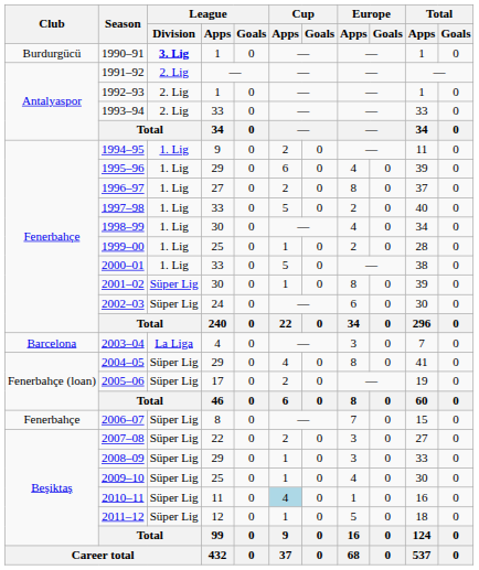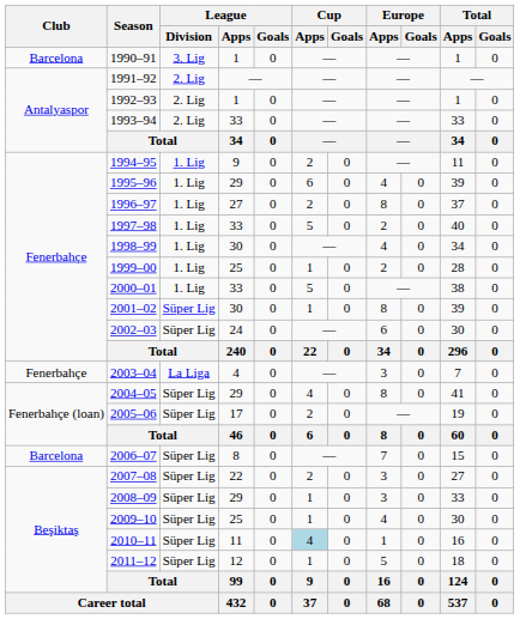1990–91 | Club: Burdurgücü -> Barcelona
1990–91 | League / Division: bold -> normal
2003–04 | Club: Barcelona -> Fenerbahçe
2006–07 | Club: Fenerbahçe -> Barcelona
